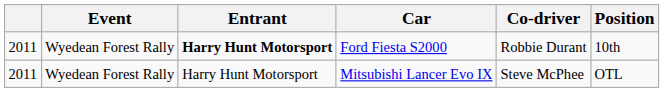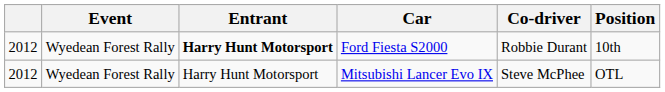Ford Fiesta S2000 | column 1: 2011 -> 2012
Mitsubishi Lancer Evo IX | column 1: 2011 -> 2012
